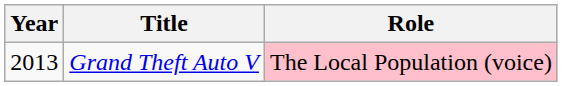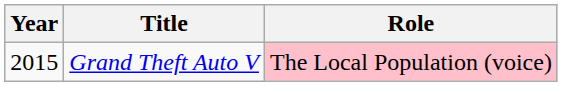Grand Theft Auto V | Year: 2013 -> 2015
